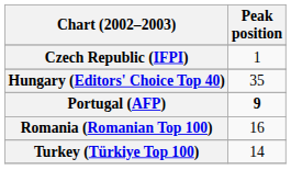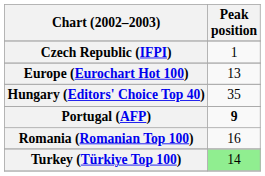+ row: Europe (Eurochart Hot 100) | 13
Turkey (Türkiye Top 100) | Peak position: no background -> lightgreen background
